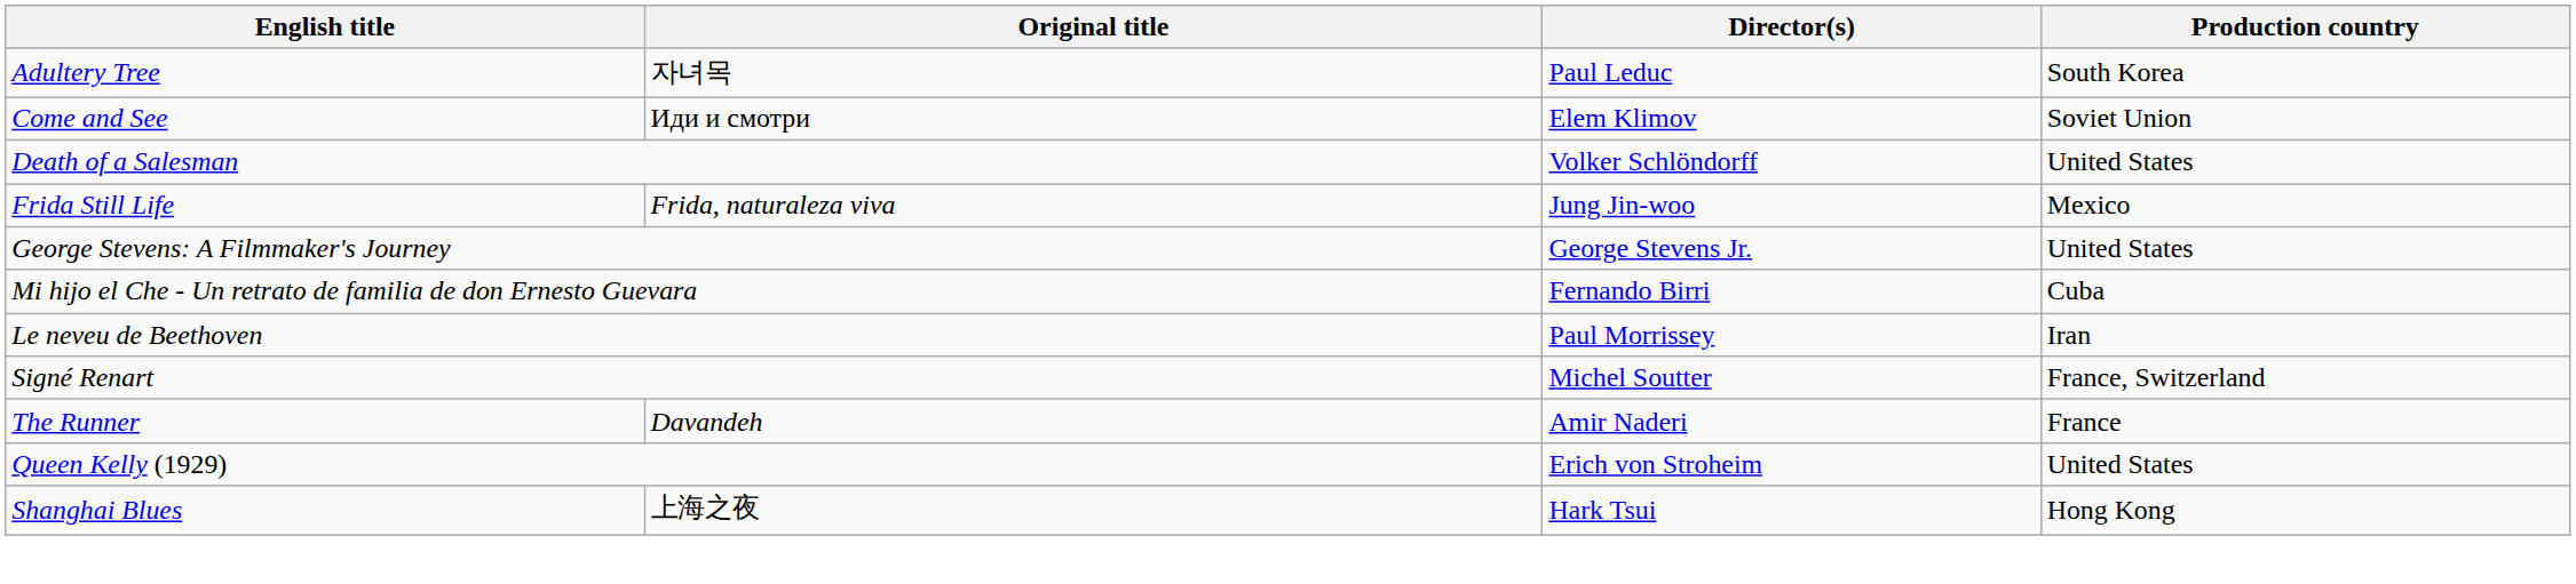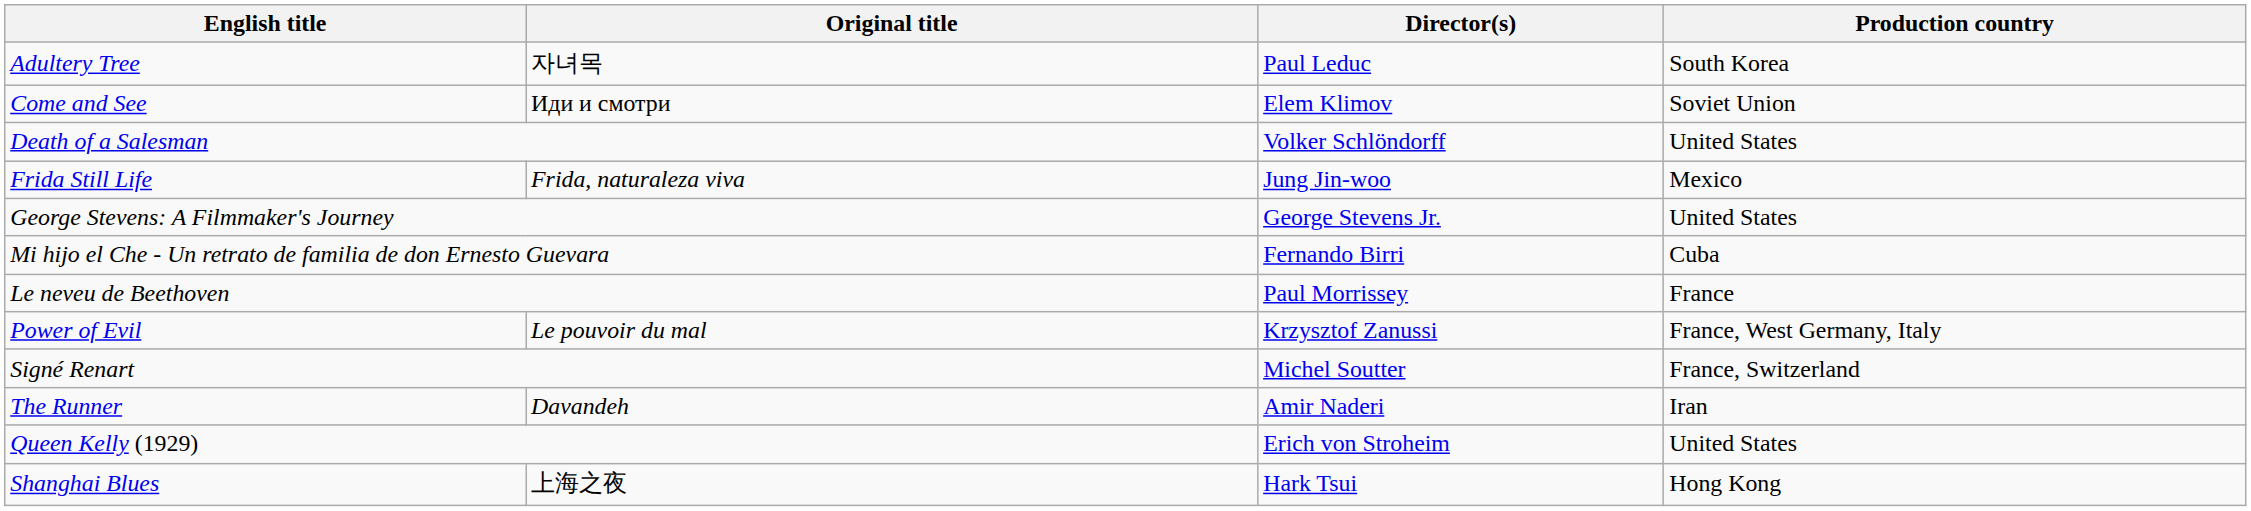Le neveu de Beethoven | Production country: Iran -> France
+ row: Power of Evil | Le pouvoir du mal | Krzysztof Zanussi | France, West Germany, Italy
The Runner | Production country: France -> Iran
